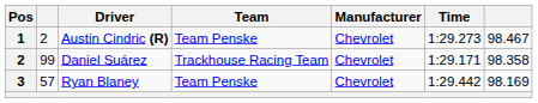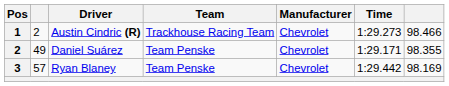Austin Cindric (R) | Team: Team Penske -> Trackhouse Racing Team
Austin Cindric (R) | column 7: 98.467 -> 98.466
Daniel Suárez | column 2: 99 -> 49
Daniel Suárez | Team: Trackhouse Racing Team -> Team Penske
Daniel Suárez | column 7: 98.358 -> 98.355
